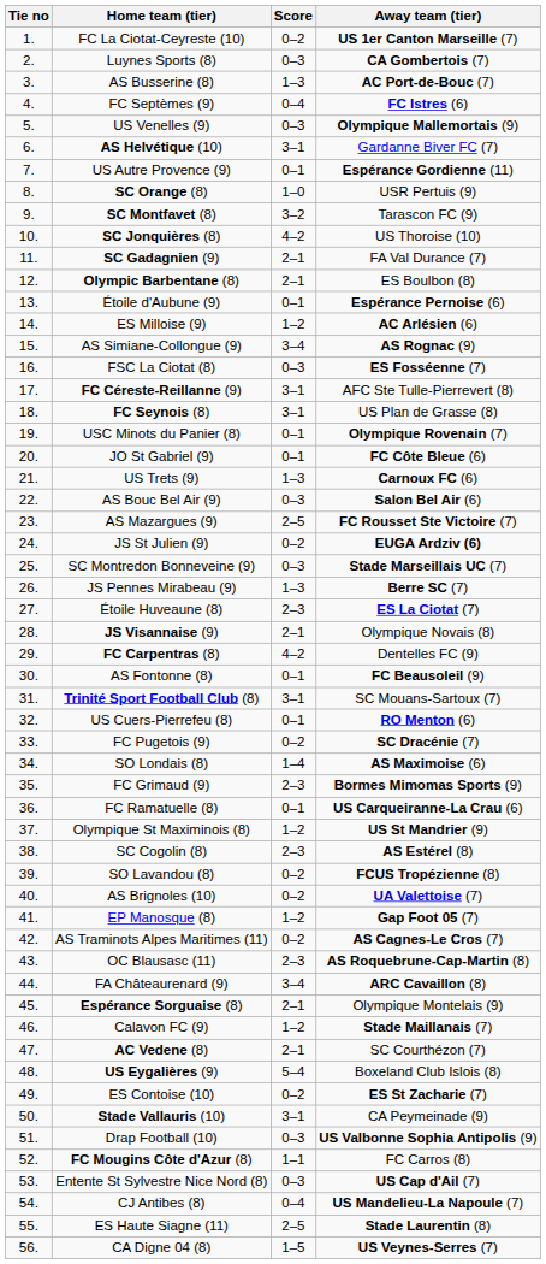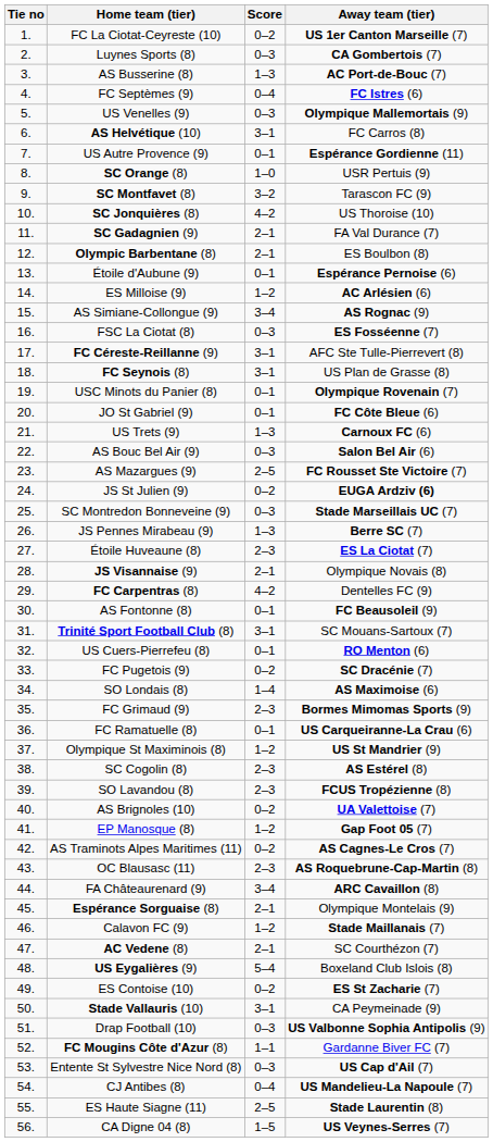AS Helvétique (10) | Away team (tier): Gardanne Biver FC (7) -> FC Carros (8)
SO Lavandou (8) | Score: 0–2 -> 2–3
FC Mougins Côte d'Azur (8) | Away team (tier): FC Carros (8) -> Gardanne Biver FC (7)
